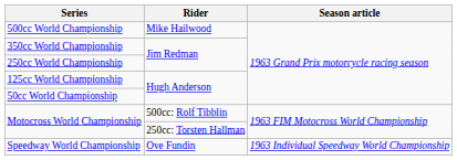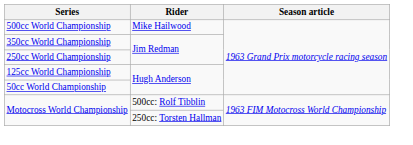- row: Speedway World Championship | Ove Fundin | 1963 Individual Speedway World Championship
